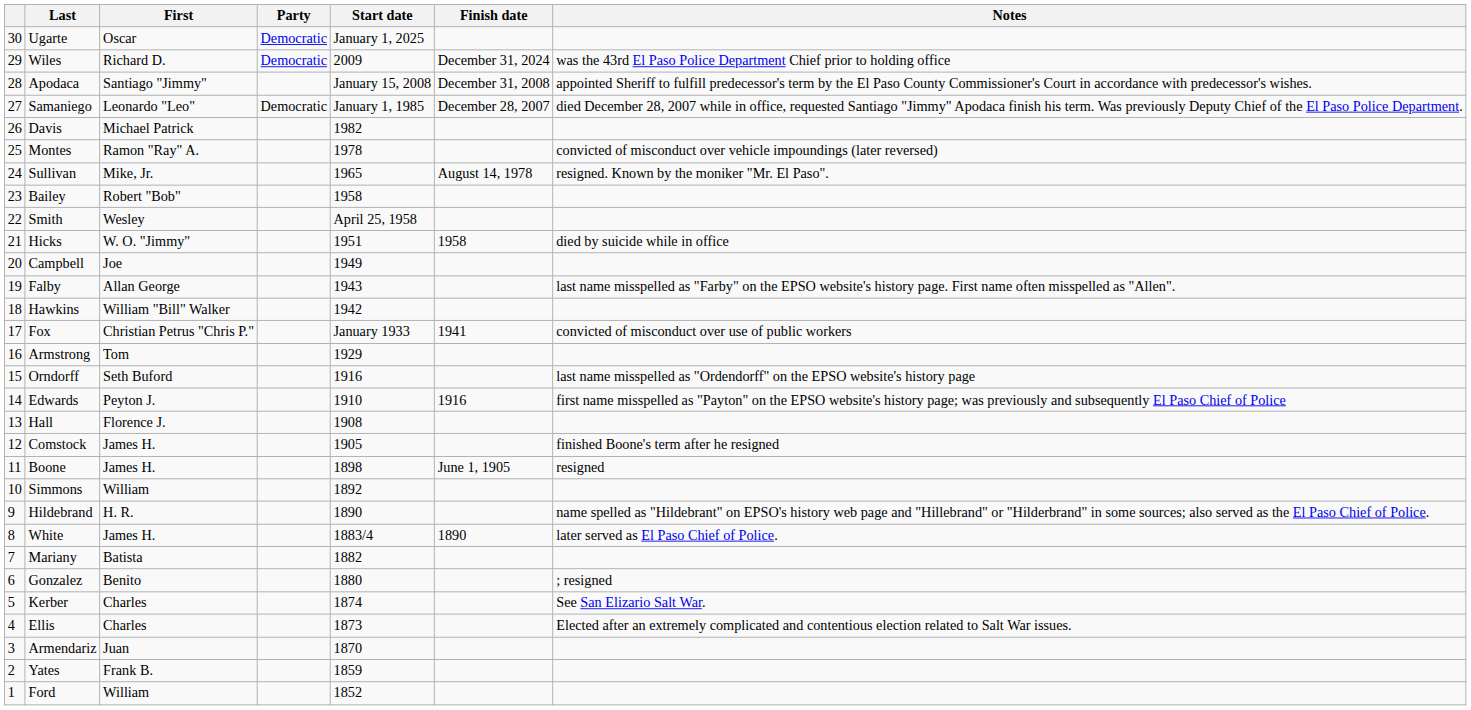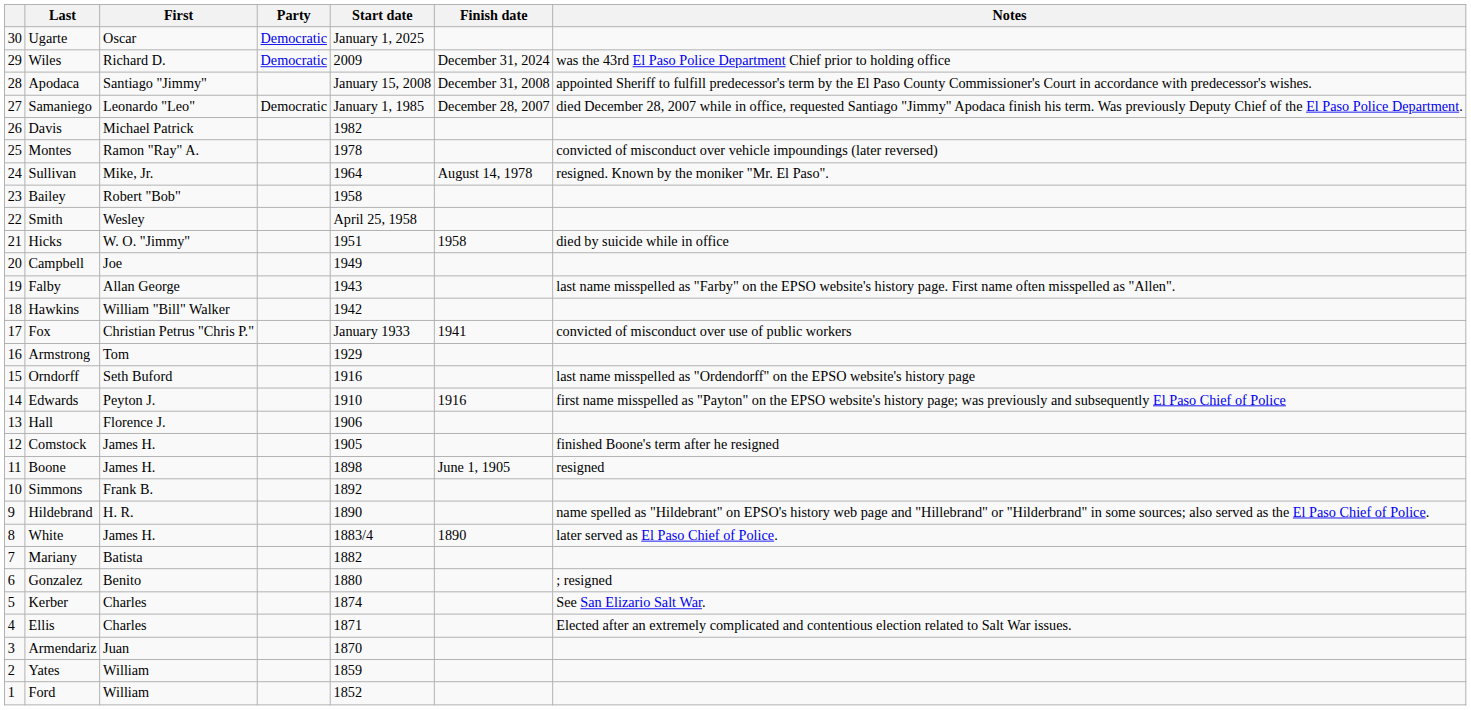Sullivan | Start date: 1965 -> 1964
Hall | Start date: 1908 -> 1906
Simmons | First: William -> Frank B.
Ellis | Start date: 1873 -> 1871
Yates | First: Frank B. -> William
